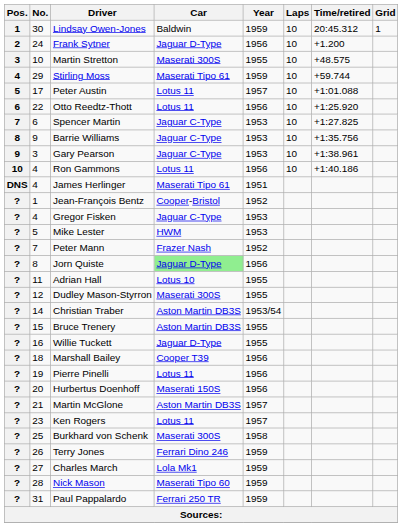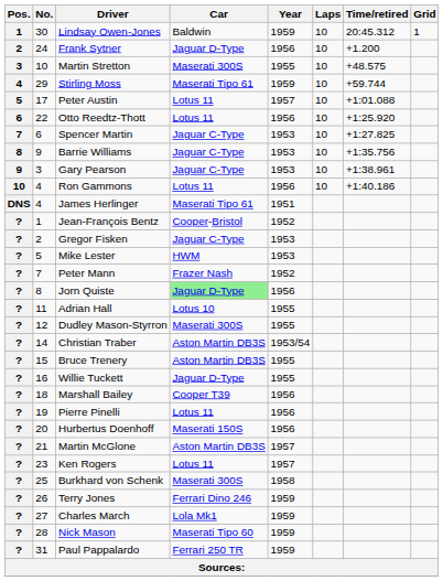Gregor Fisken | No.: 4 -> 2
